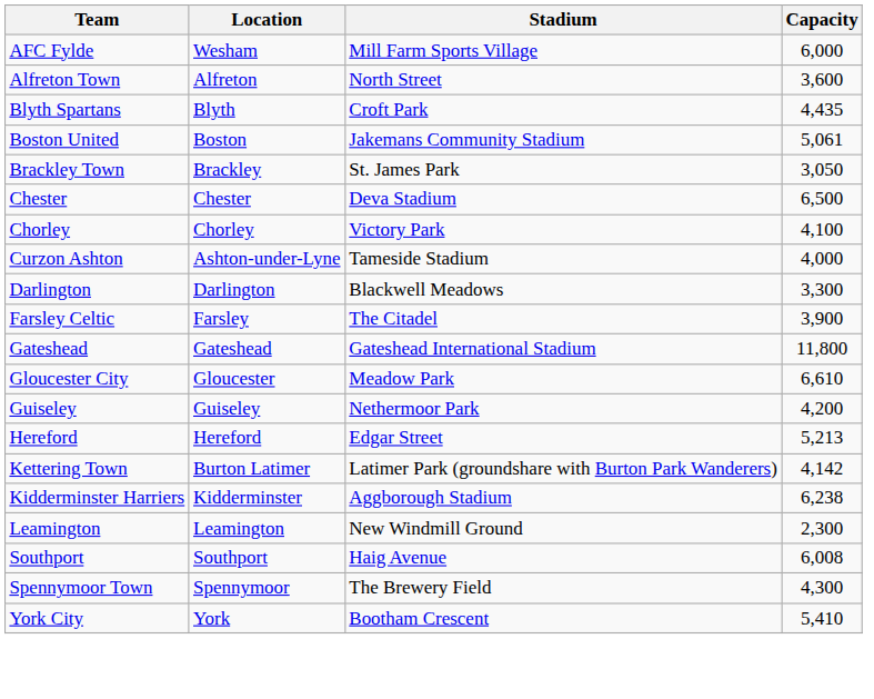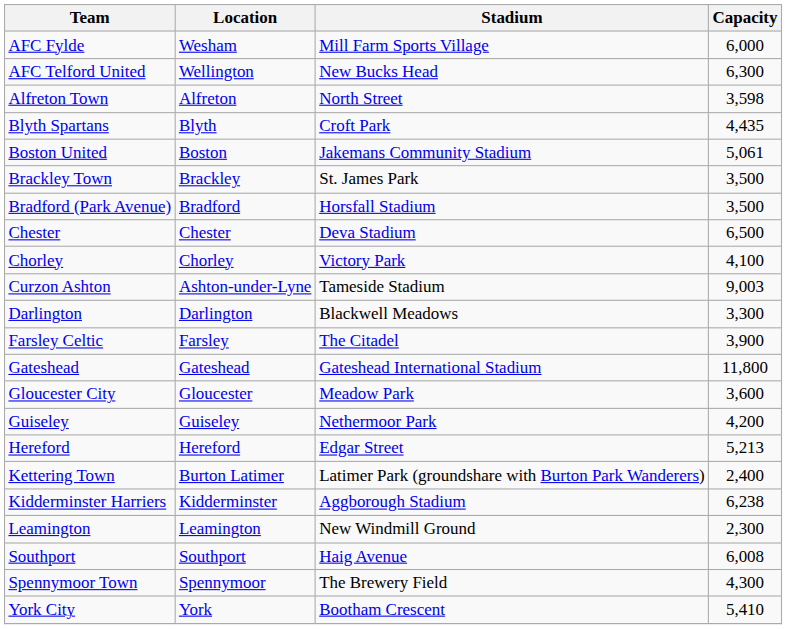+ row: AFC Telford United | Wellington | New Bucks Head | 6,300
Alfreton Town | Capacity: 3,600 -> 3,598
Brackley Town | Capacity: 3,050 -> 3,500
+ row: Bradford (Park Avenue) | Bradford | Horsfall Stadium | 3,500
Curzon Ashton | Capacity: 4,000 -> 9,003
Gloucester City | Capacity: 6,610 -> 3,600
Kettering Town | Capacity: 4,142 -> 2,400
